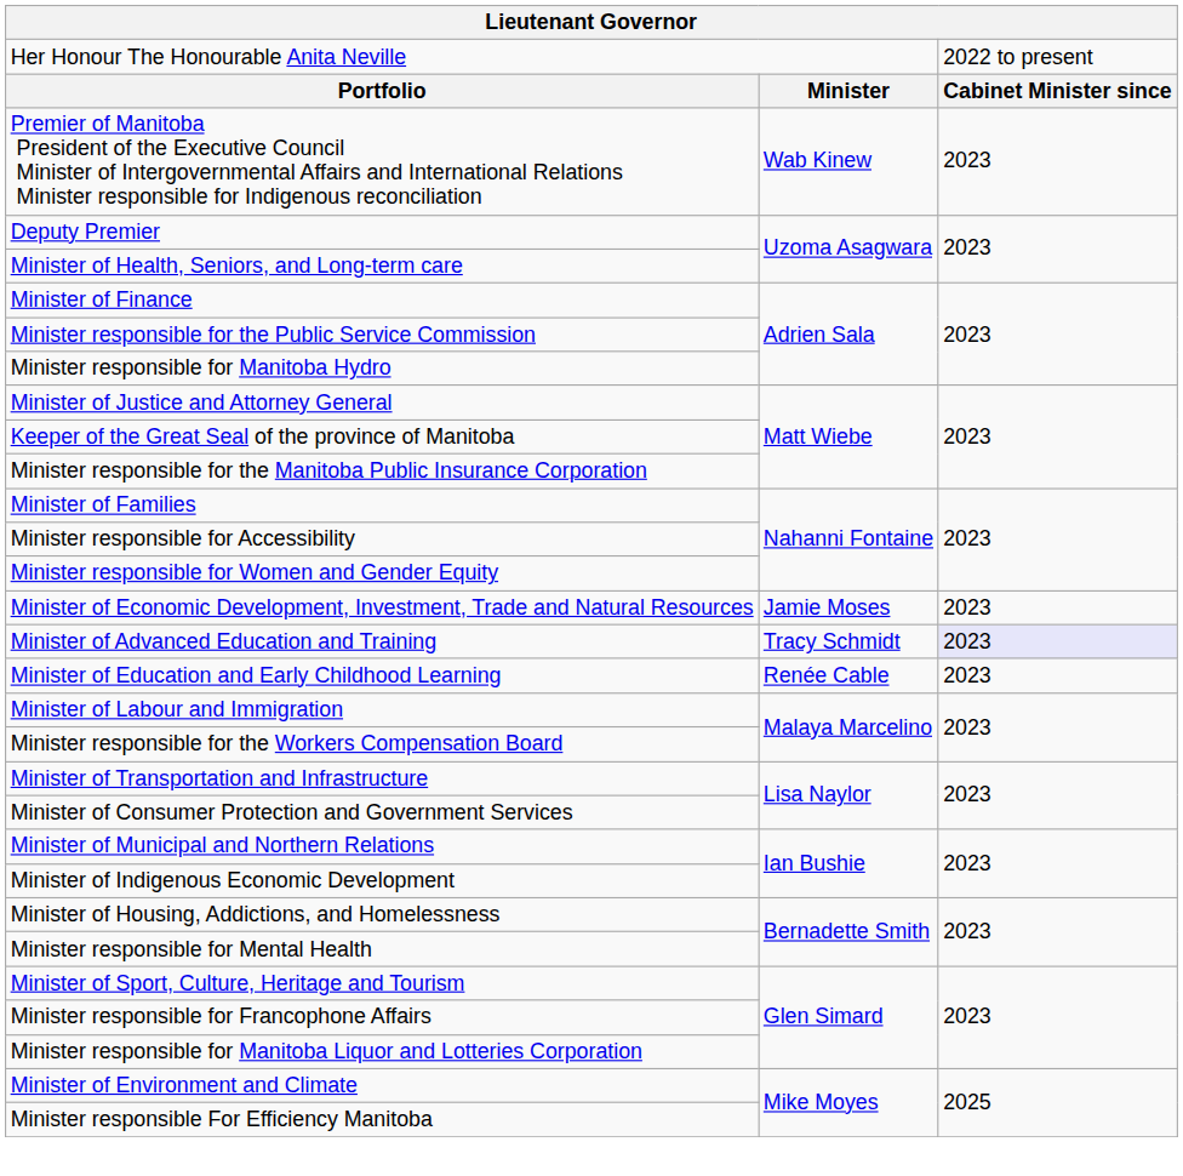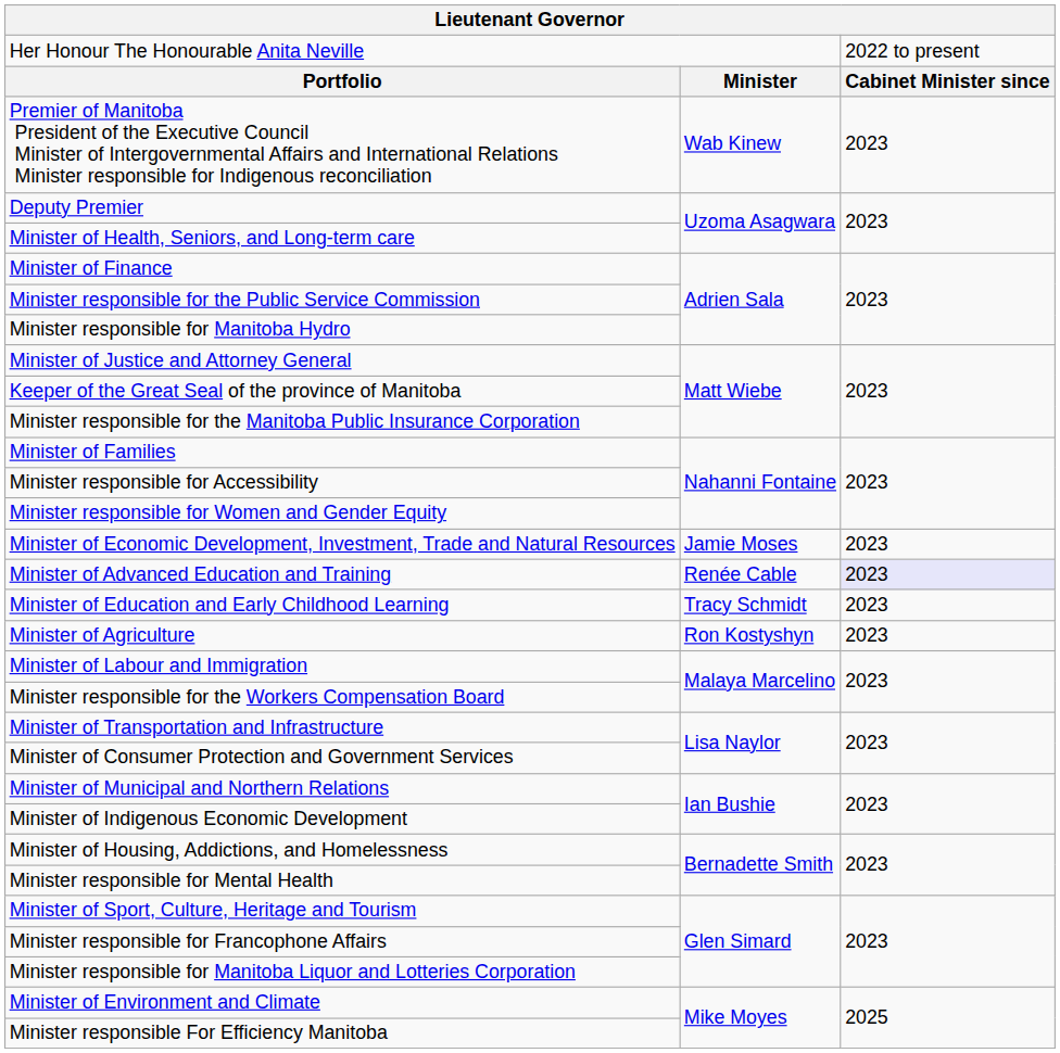Minister of Advanced Education and Training | column 2: Tracy Schmidt -> Renée Cable
Minister of Education and Early Childhood Learning | column 2: Renée Cable -> Tracy Schmidt
+ row: Minister of Agriculture | Ron Kostyshyn | 2023
